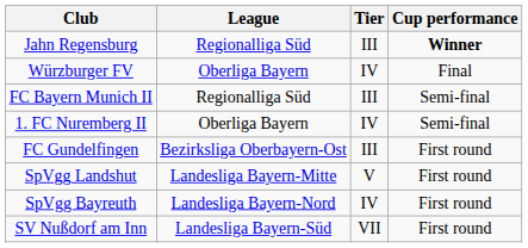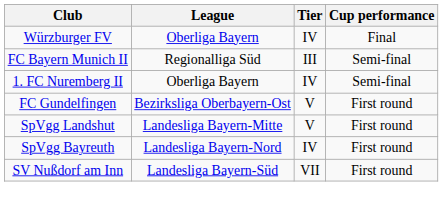- row: Jahn Regensburg | Regionalliga Süd | III | Winner
FC Gundelfingen | Tier: III -> V
